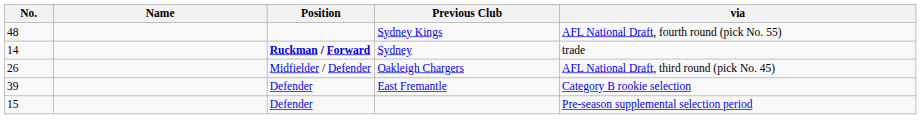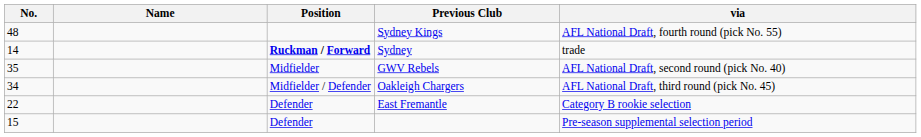+ row: 35 | Midfielder | GWV Rebels | AFL National Draft, second round (pick No. 40)
Oakleigh Chargers | No.: 26 -> 34
East Fremantle | No.: 39 -> 22
